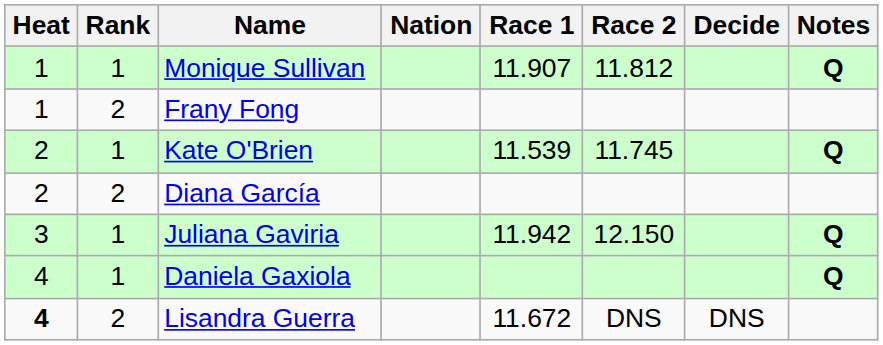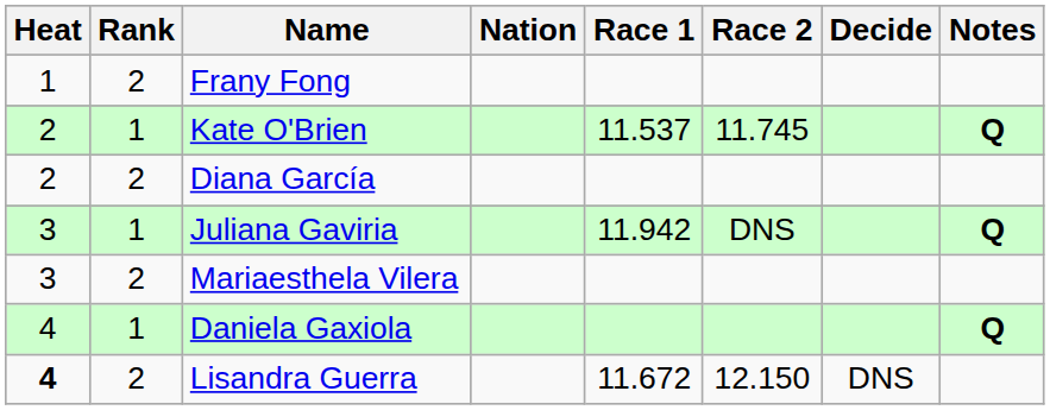- row: 1 | 1 | Monique Sullivan | 11.907 | 11.812 | Q
Kate O'Brien | Race 1: 11.539 -> 11.537
Juliana Gaviria | Race 2: 12.150 -> DNS
+ row: 3 | 2 | Mariaesthela Vilera
Lisandra Guerra | Race 2: DNS -> 12.150
